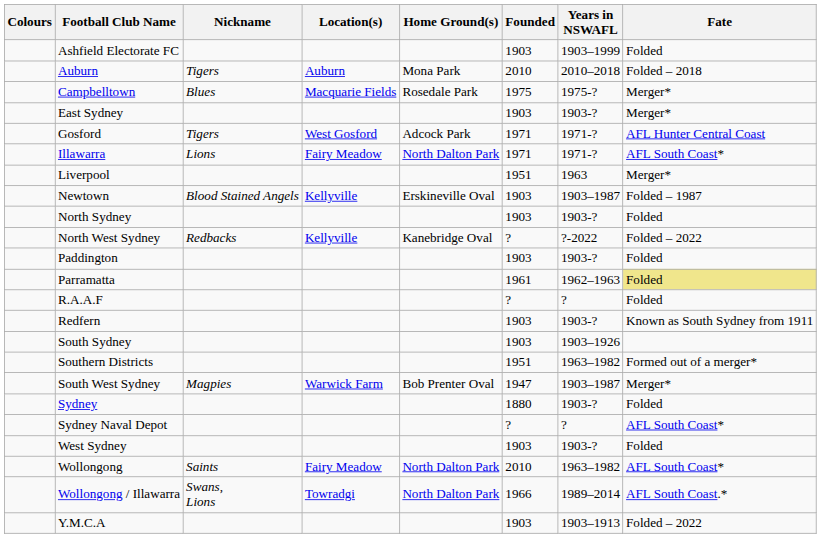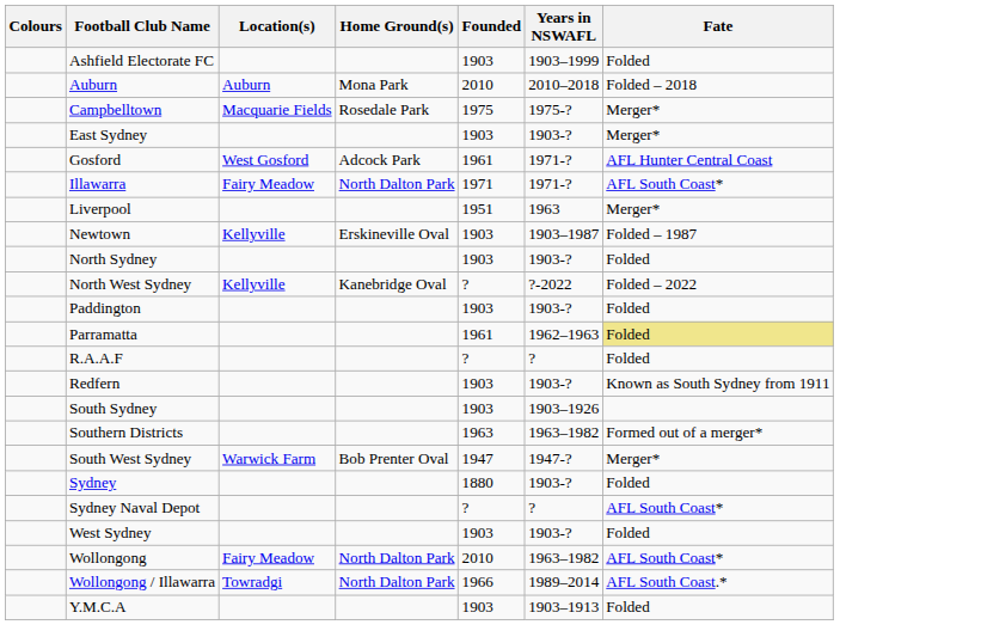- column: Nickname | Tigers | Blues | Tigers | Lions | Blood Stained Angels | Redbacks | Magpies | Saints | Swans, Lions
Gosford | Founded: 1971 -> 1961
Southern Districts | Founded: 1951 -> 1963
South West Sydney | Years in NSWAFL: 1903–1987 -> 1947-?
Y.M.C.A | Fate: Folded – 2022 -> Folded
